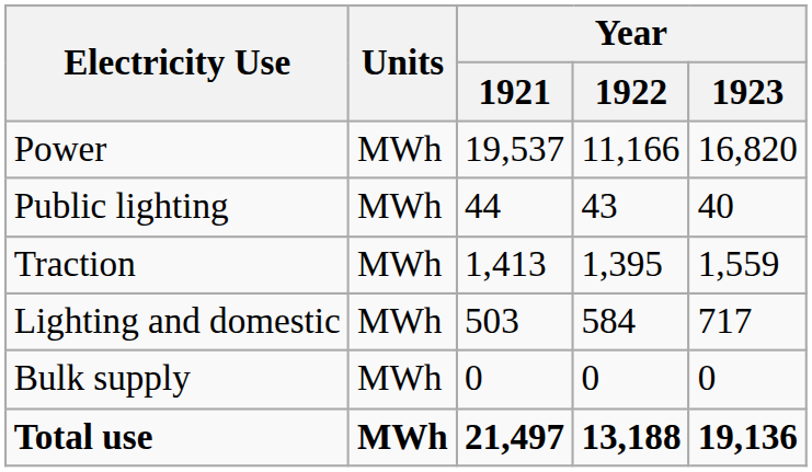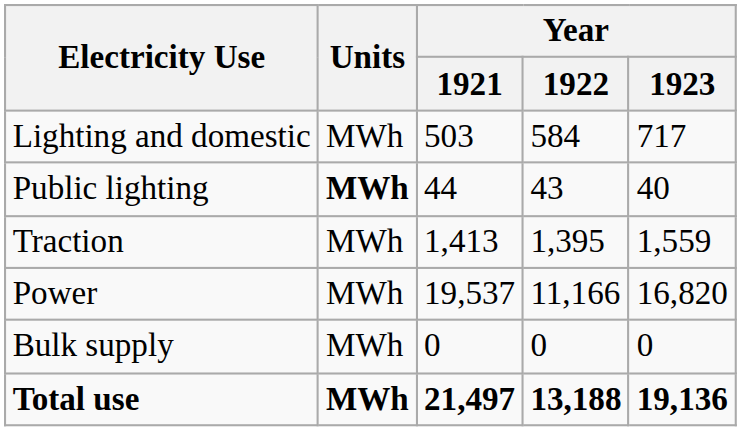rows swapped: Lighting and domestic <-> Power
Public lighting | Units: normal -> bold
